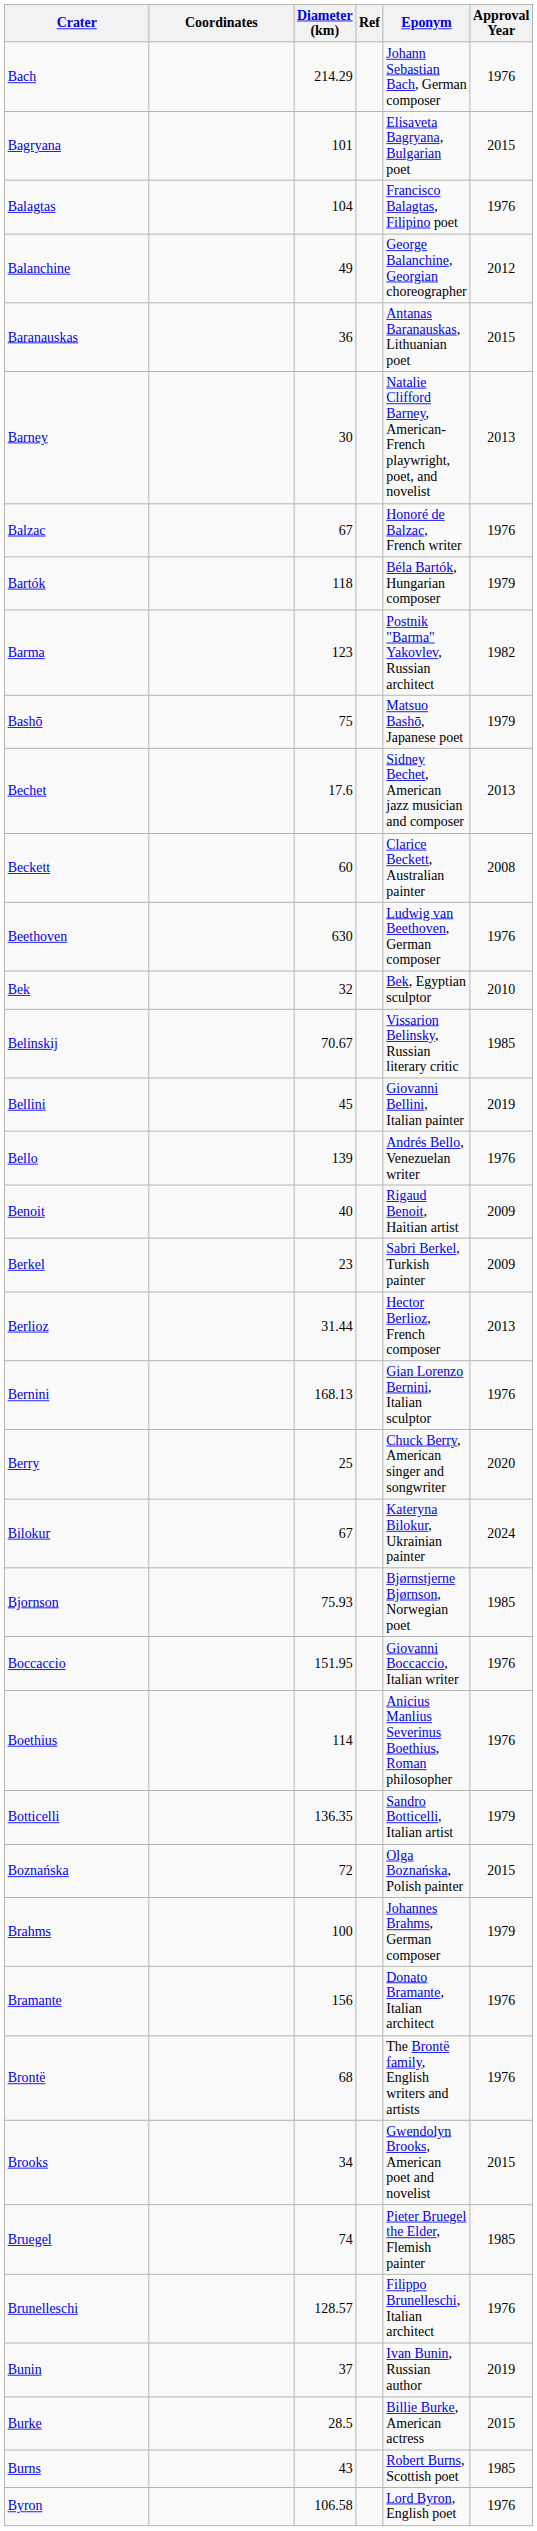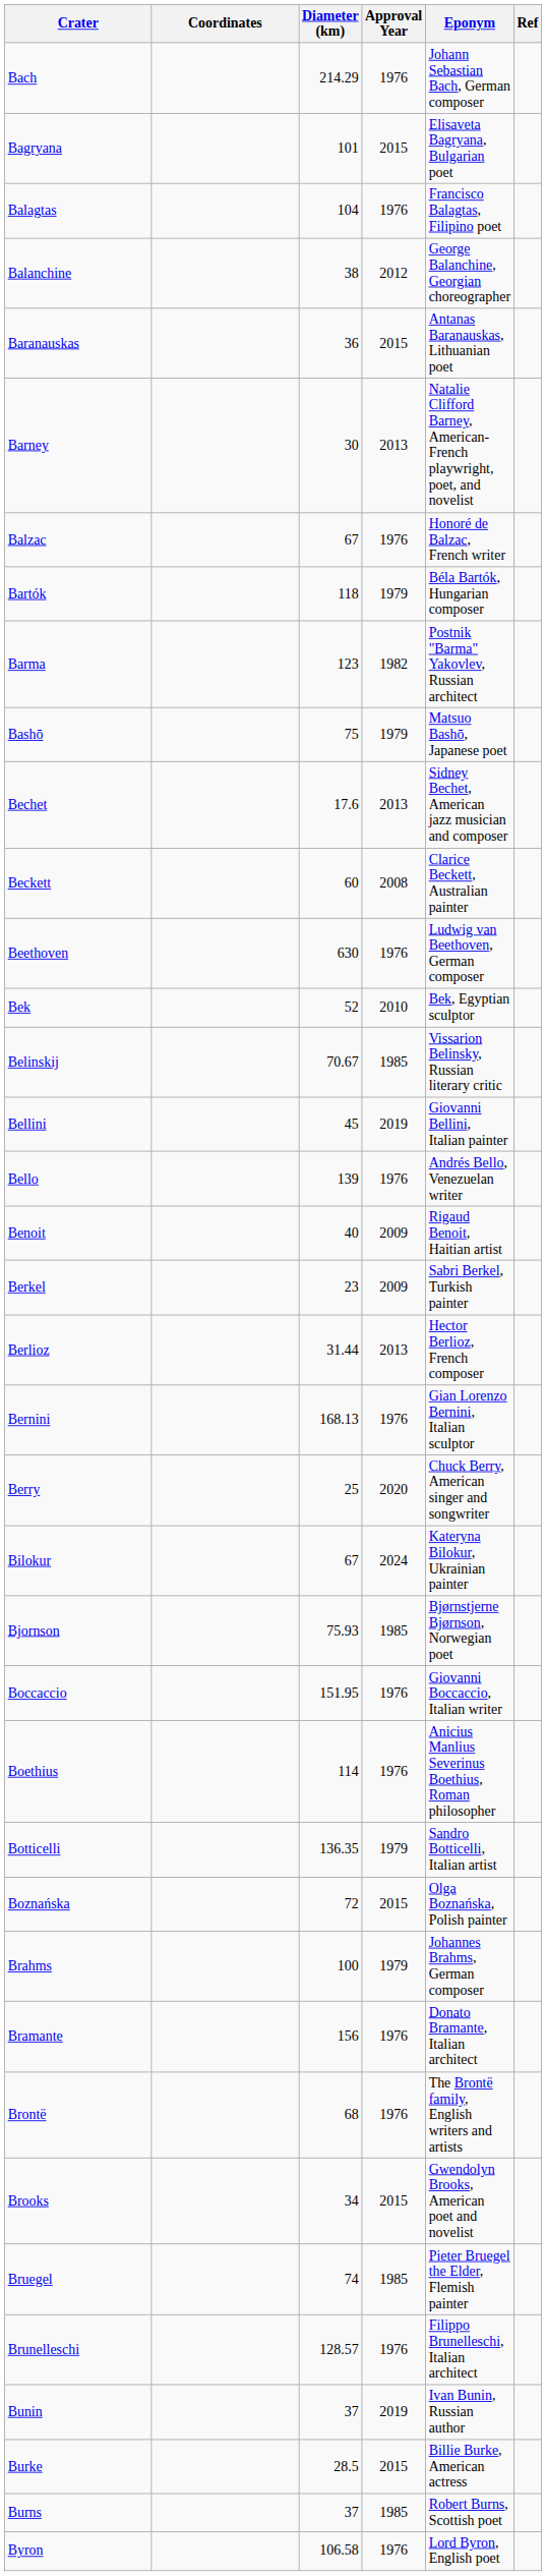columns swapped: Approval Year <-> Ref
Balanchine | Diameter (km): 49 -> 38
Bek | Diameter (km): 32 -> 52
Burns | Diameter (km): 43 -> 37
